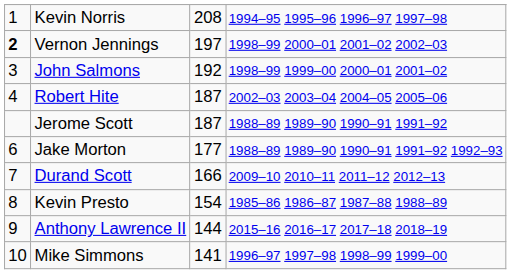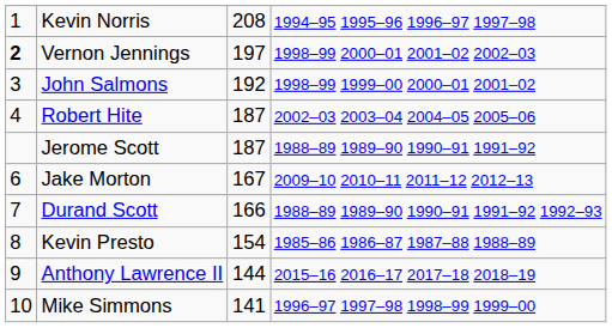Jake Morton | column 3: 177 -> 167
Jake Morton | column 4: 1988–89 1989–90 1990–91 1991–92 1992–93 -> 2009–10 2010–11 2011–12 2012–13
Durand Scott | column 4: 2009–10 2010–11 2011–12 2012–13 -> 1988–89 1989–90 1990–91 1991–92 1992–93
